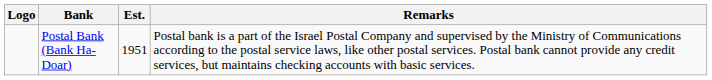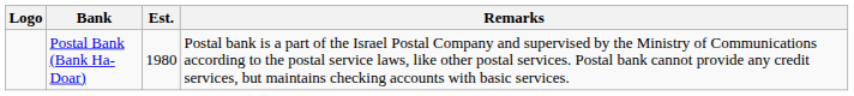Postal Bank (Bank Ha-Doar) | Est.: 1951 -> 1980
